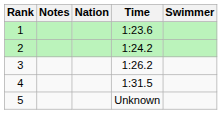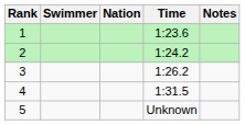columns swapped: Swimmer <-> Notes
